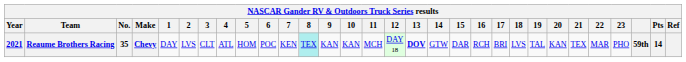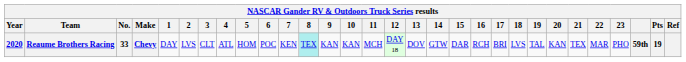Reaume Brothers Racing | Year: 2021 -> 2020
Reaume Brothers Racing | No.: 35 -> 33
Reaume Brothers Racing | 13: bold -> normal
Reaume Brothers Racing | Pts: 14 -> 19
